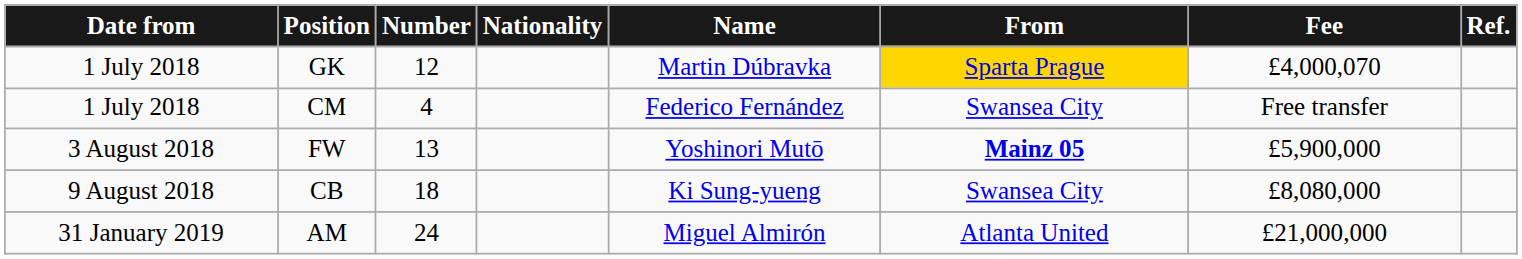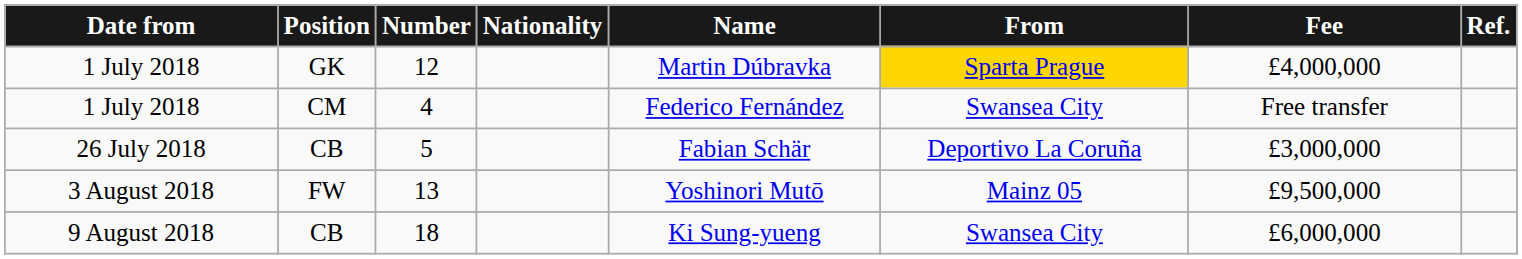12 | Fee: £4,000,070 -> £4,000,000
+ row: 26 July 2018 | CB | 5 | Fabian Schär | Deportivo La Coruña | £3,000,000
13 | From: bold -> normal
13 | Fee: £5,900,000 -> £9,500,000
18 | Fee: £8,080,000 -> £6,000,000
- row: 31 January 2019 | AM | 24 | Miguel Almirón | Atlanta United | £21,000,000
